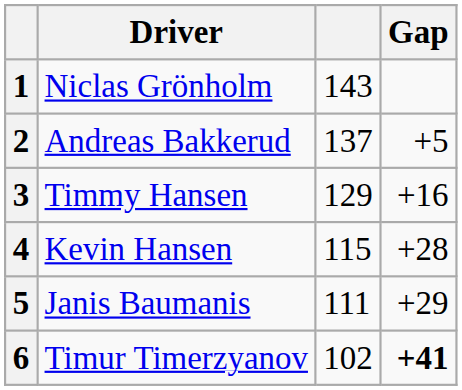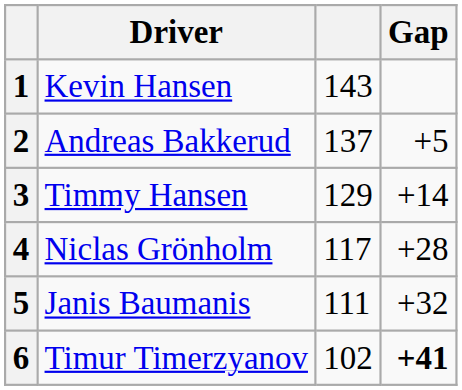1 | Driver: Niclas Grönholm -> Kevin Hansen
3 | Gap: +16 -> +14
4 | Driver: Kevin Hansen -> Niclas Grönholm
4 | column 3: 115 -> 117
5 | Gap: +29 -> +32
